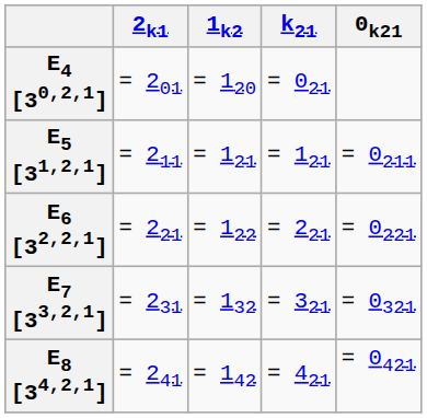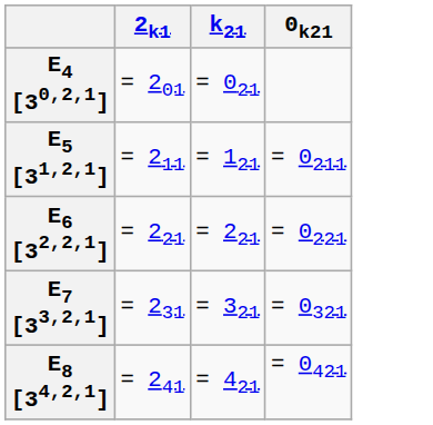- column: 1k2 | = 120 | = 121 | = 122 | = 132 | = 142
